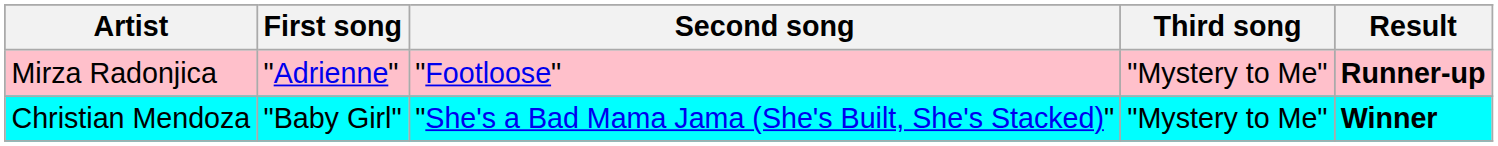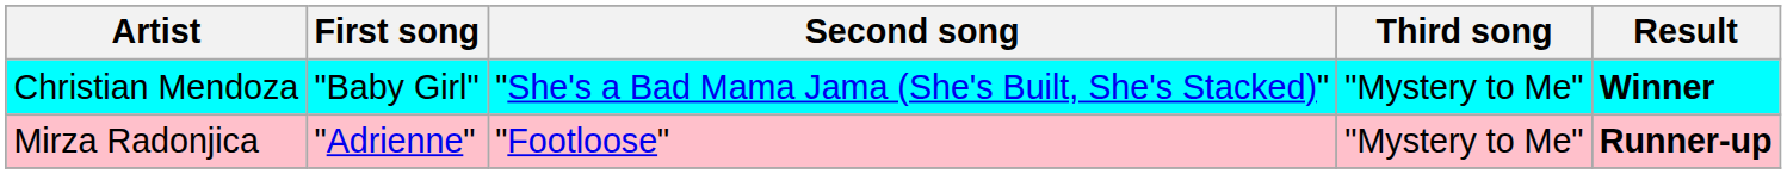rows swapped: Christian Mendoza <-> Mirza Radonjica
